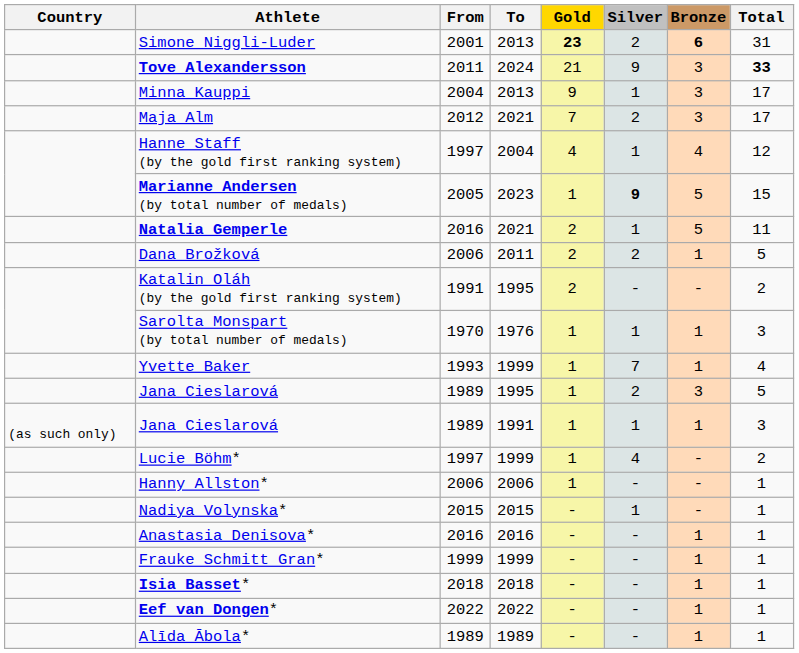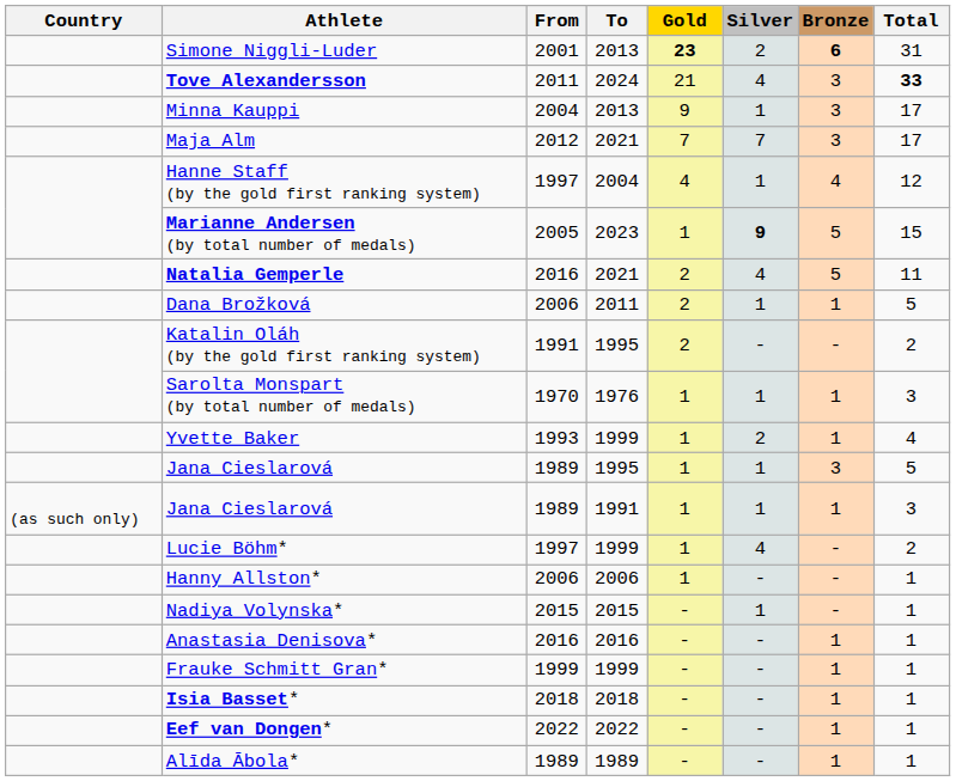Tove Alexandersson | Silver: 9 -> 4
Maja Alm | Silver: 2 -> 7
Natalia Gemperle | Silver: 1 -> 4
Dana Brožková | Silver: 2 -> 1
Yvette Baker | Silver: 7 -> 2
Jana Cieslarová / 1995 | Silver: 2 -> 1
